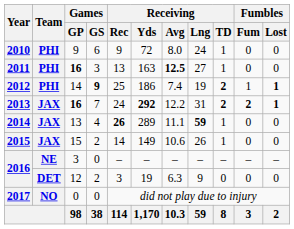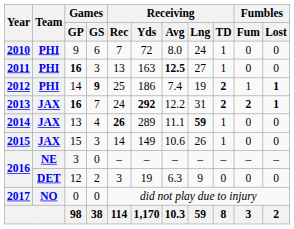2010 | Receiving / Rec: 9 -> 7
2015 | Games / GS: 2 -> 3
